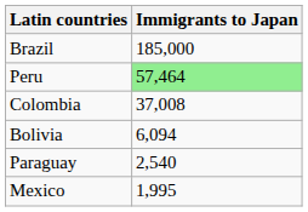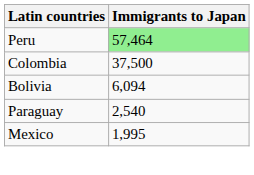- row: Brazil | 185,000
Colombia | Immigrants to Japan: 37,008 -> 37,500
